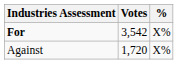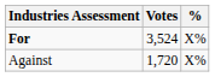For | Votes: 3,542 -> 3,524
